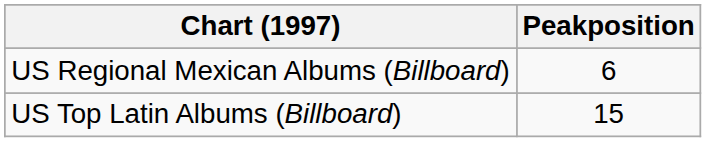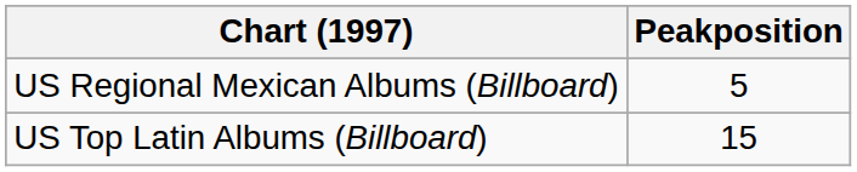US Regional Mexican Albums (Billboard) | Peakposition: 6 -> 5
